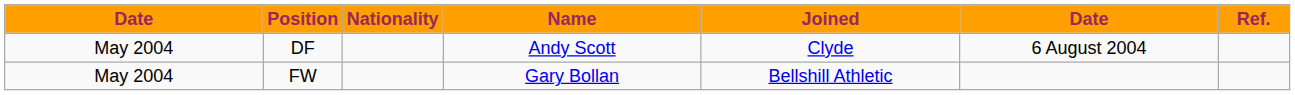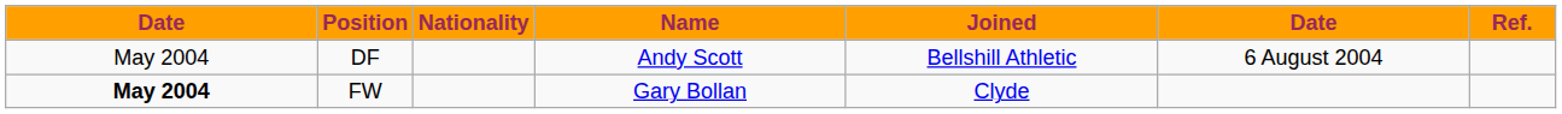DF | Joined: Clyde -> Bellshill Athletic
FW | column 1: normal -> bold
FW | Joined: Bellshill Athletic -> Clyde
